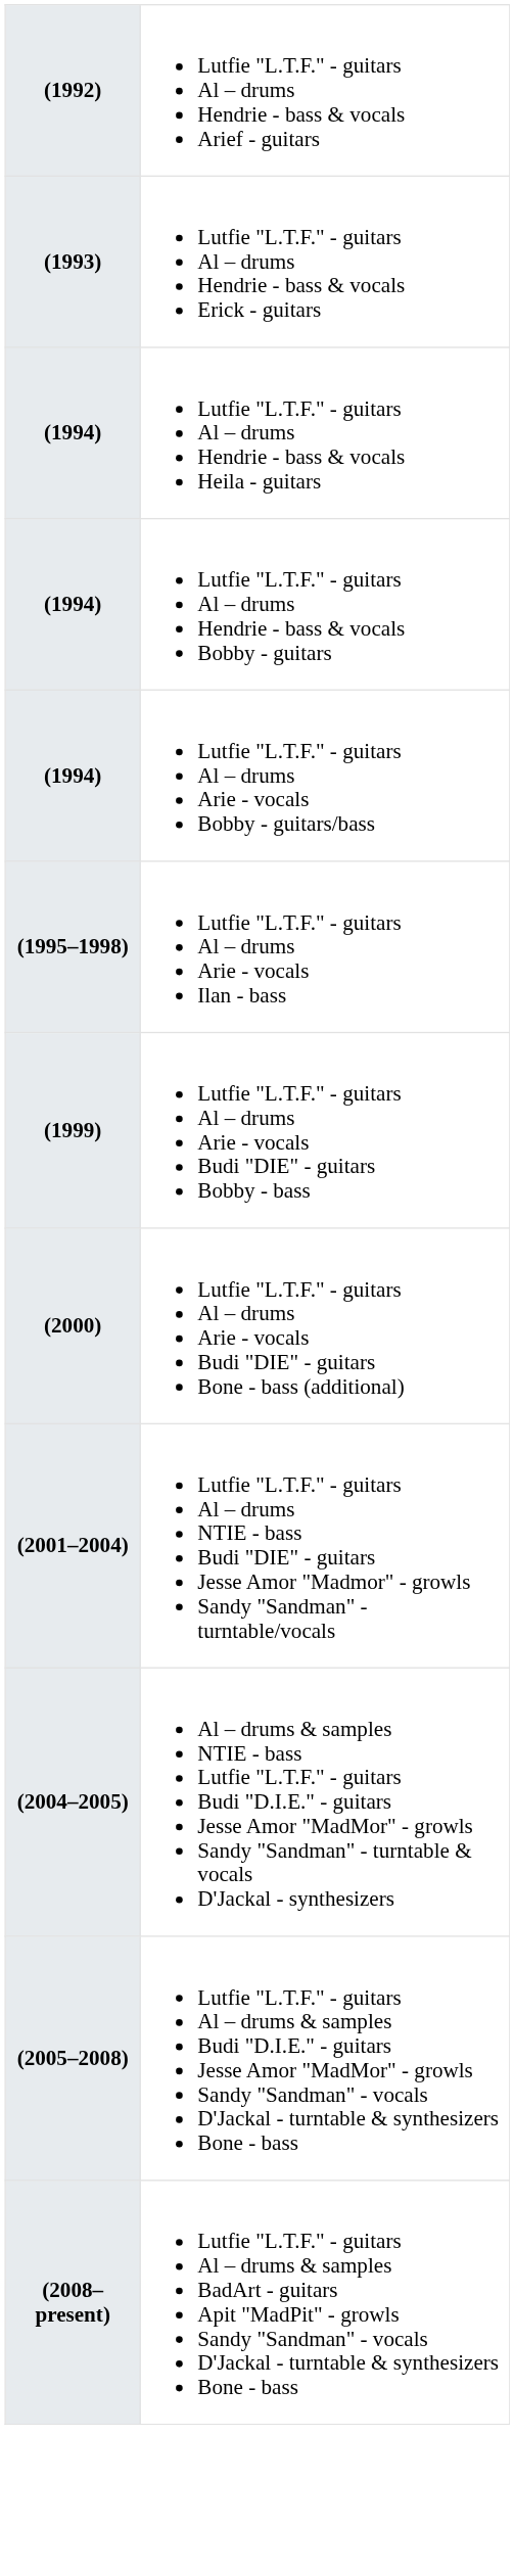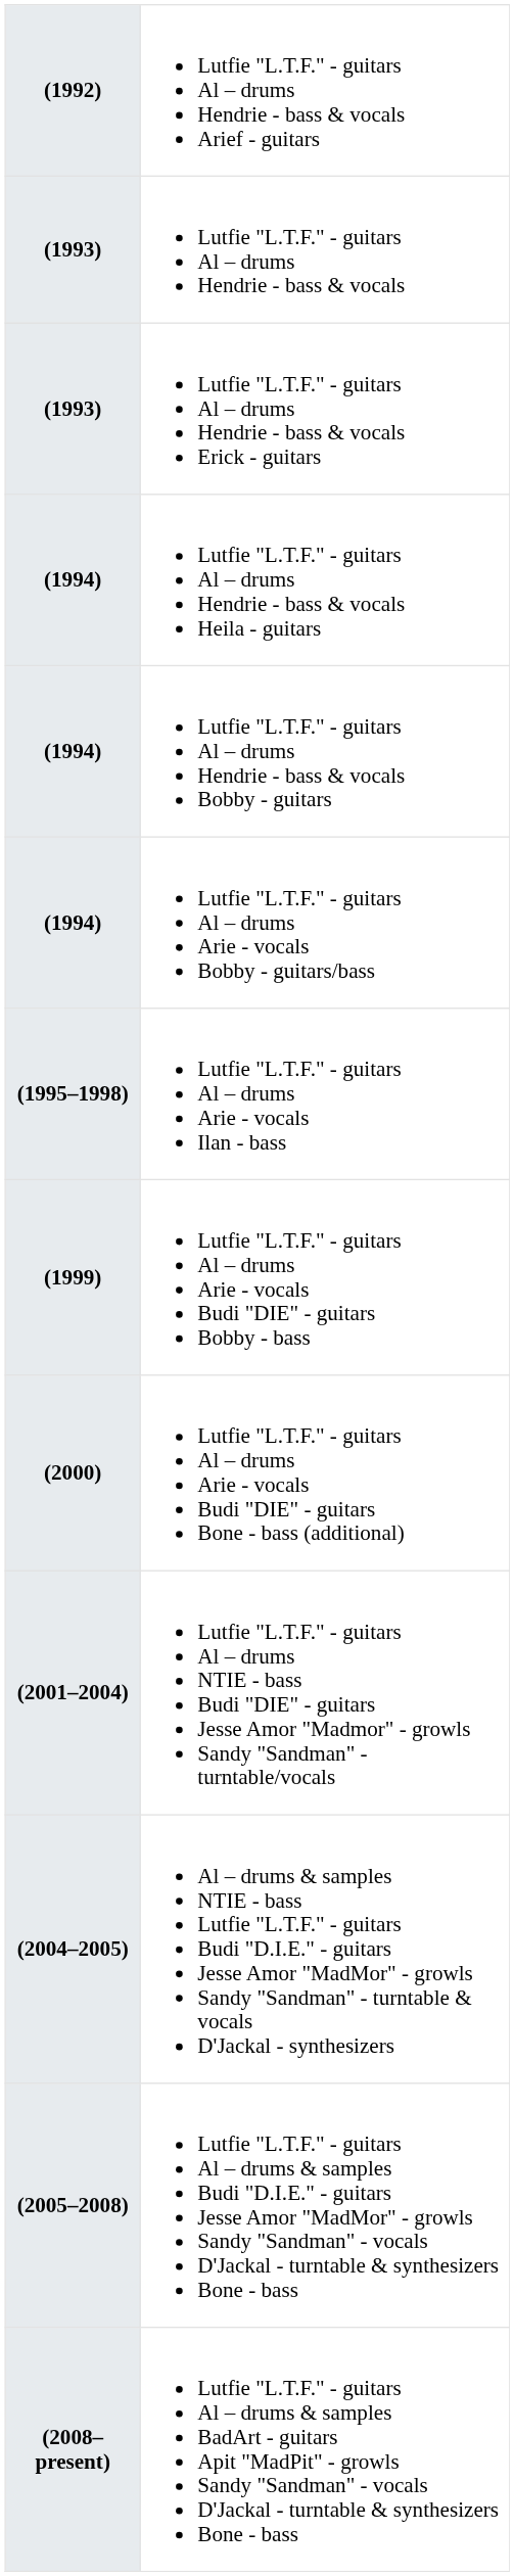+ row: (1993) | Lutfie "L.T.F." - guitars Al – drums Hendrie - bass & vocals
